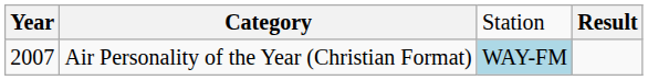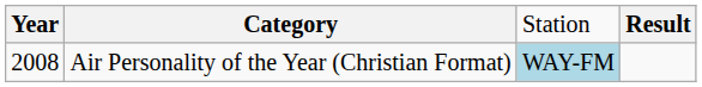Air Personality of the Year (Christian Format) | column 1: 2007 -> 2008
